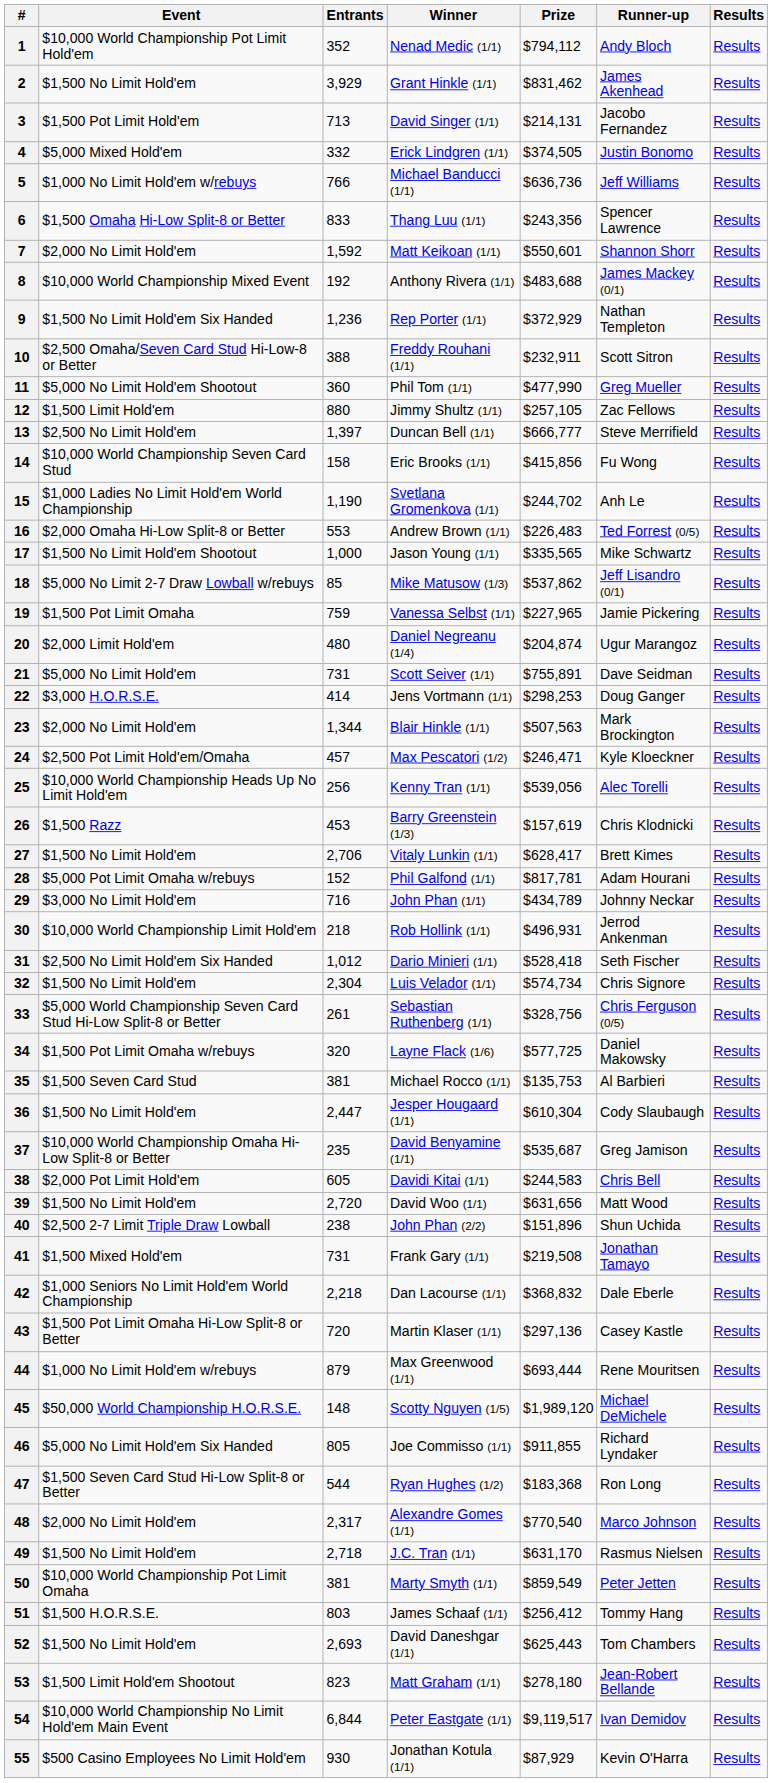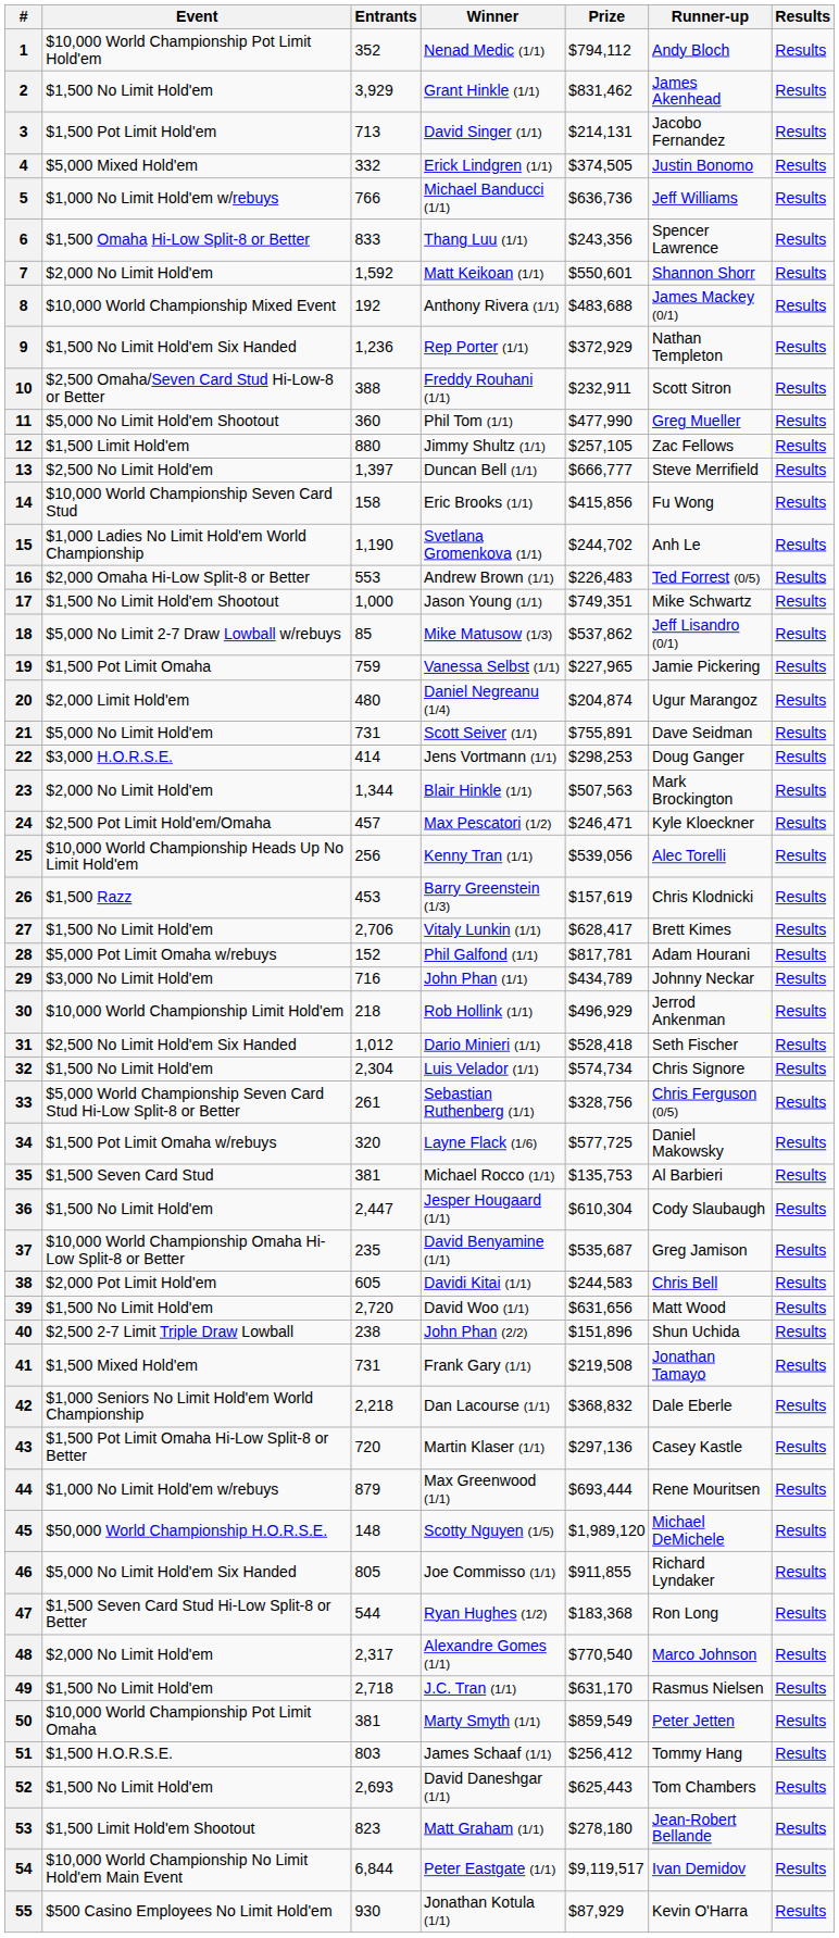17 | Prize: $335,565 -> $749,351
30 | Prize: $496,931 -> $496,929
